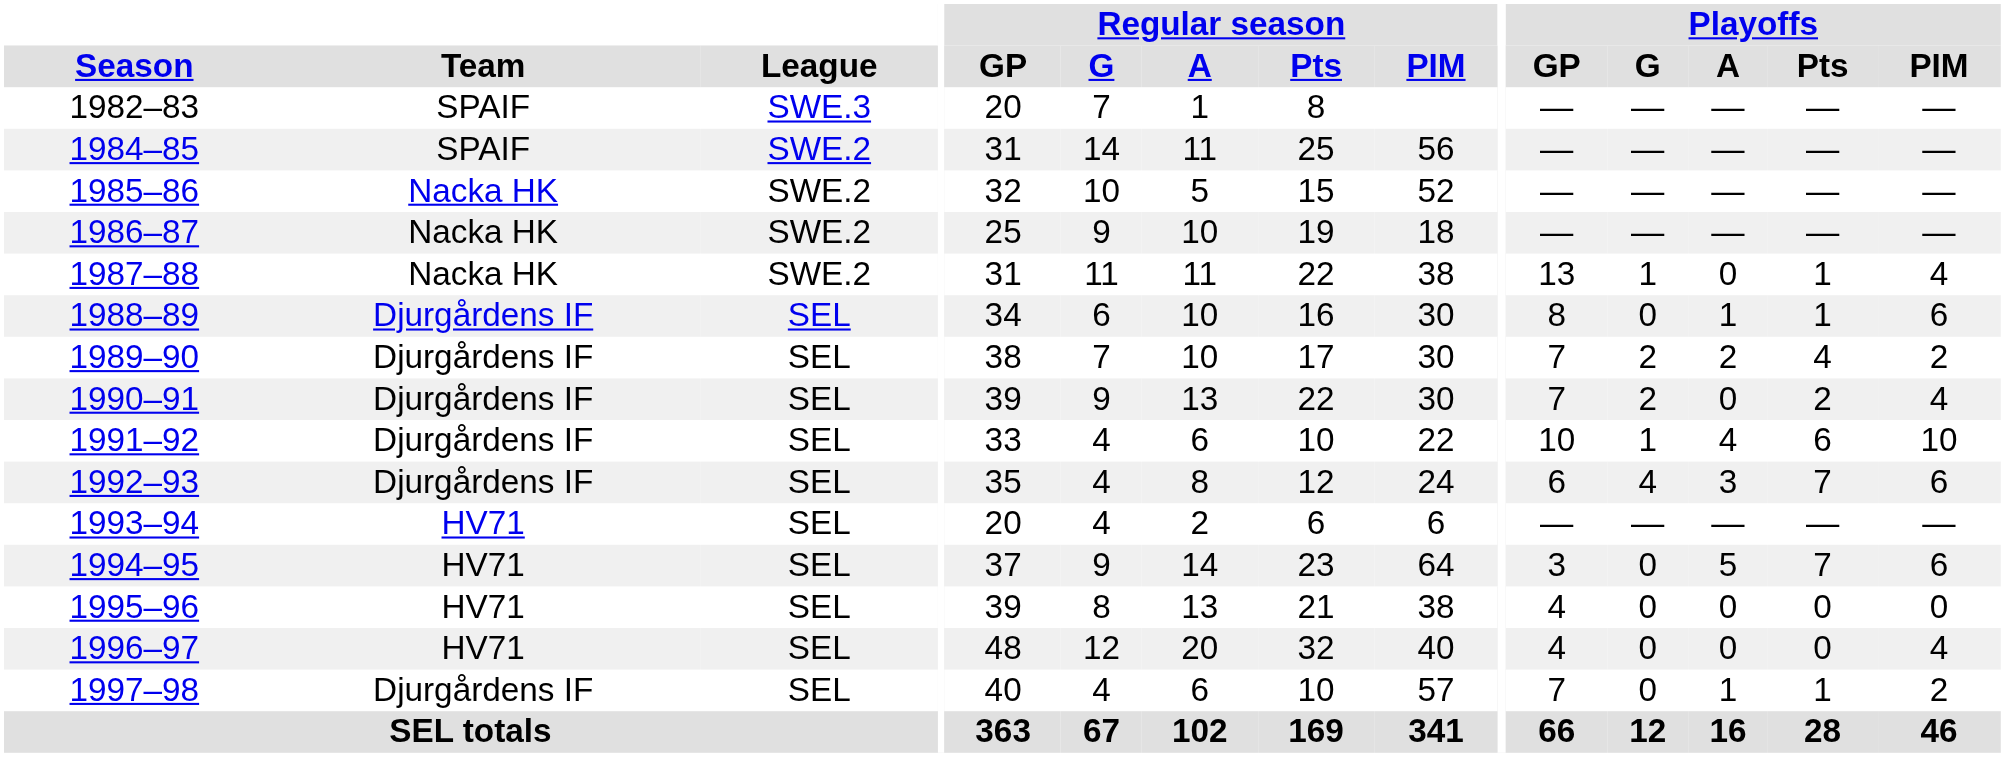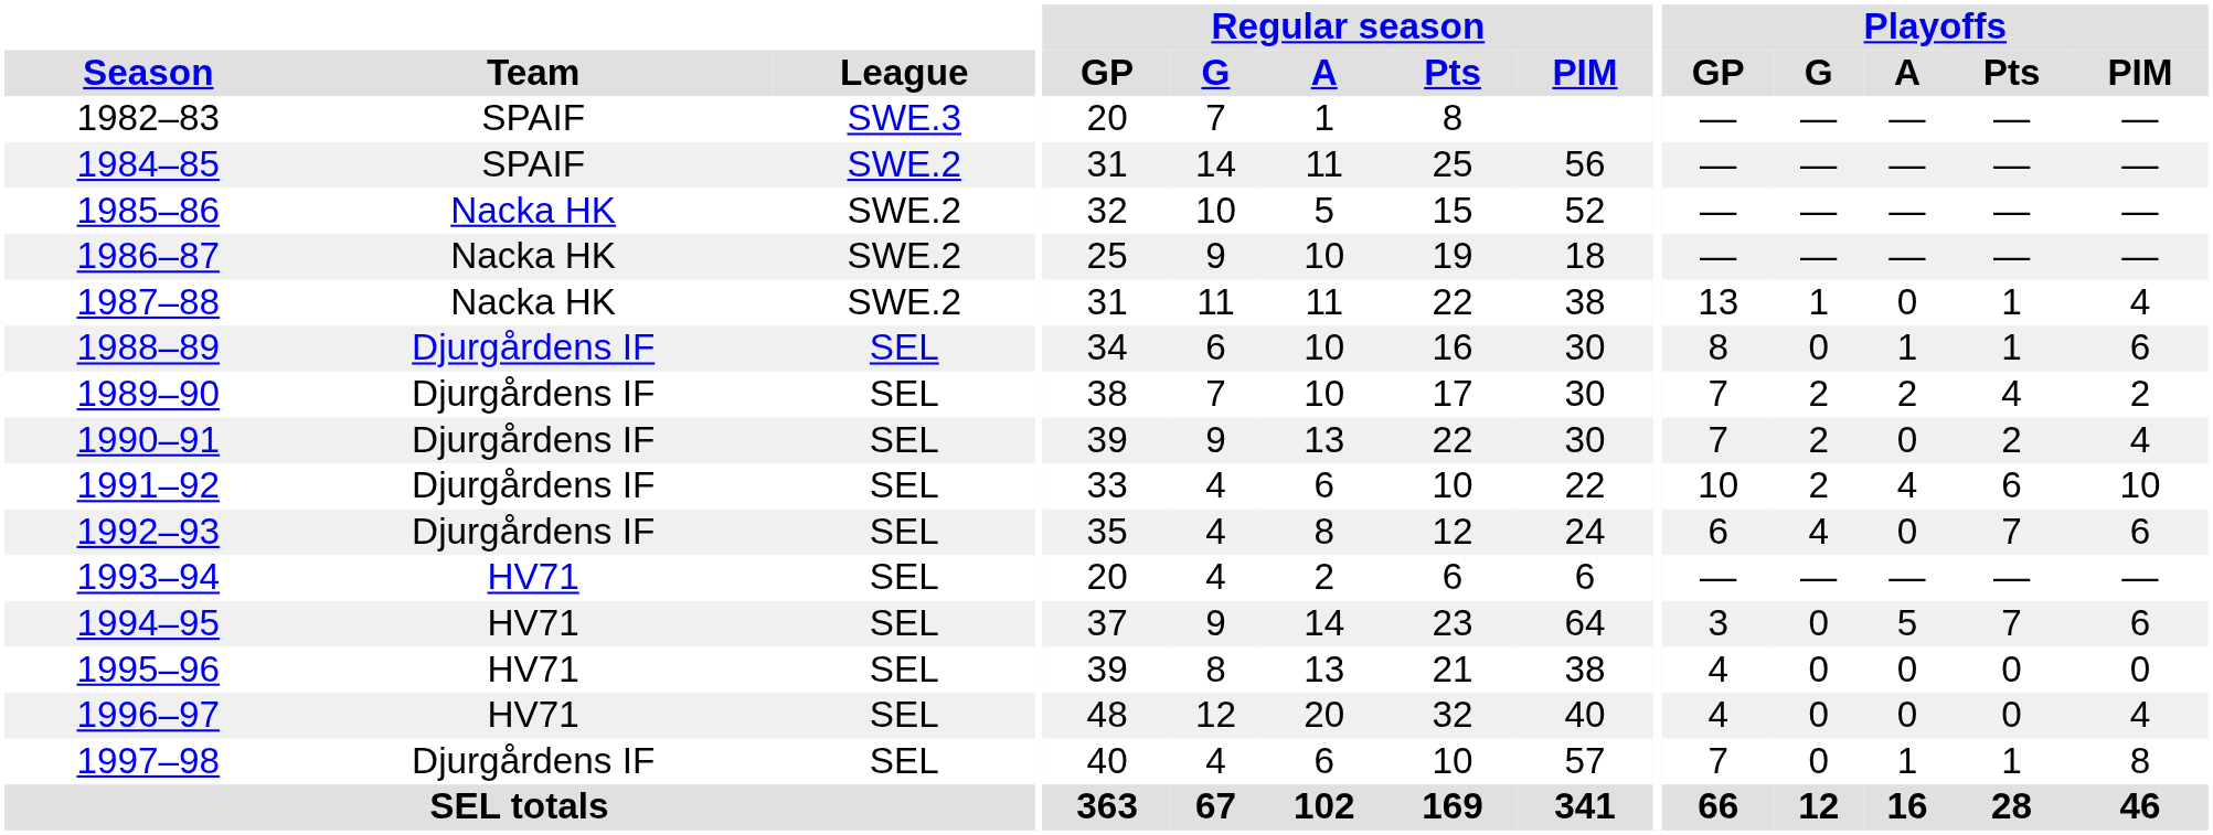1991–92 | Playoffs / G: 1 -> 2
1992–93 | Playoffs / A: 3 -> 0
1997–98 | Playoffs / PIM: 2 -> 8
